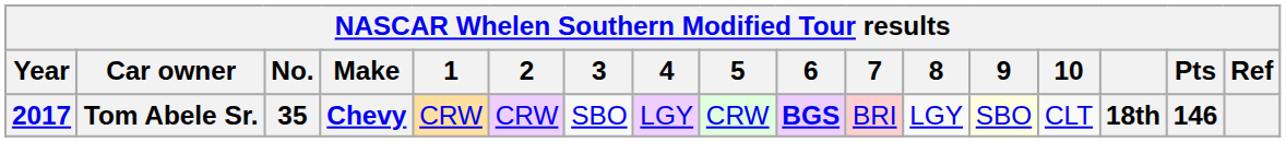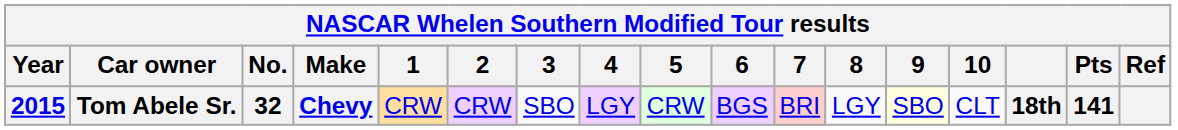Tom Abele Sr. | Year: 2017 -> 2015
Tom Abele Sr. | No.: 35 -> 32
Tom Abele Sr. | 6: bold -> normal
Tom Abele Sr. | Pts: 146 -> 141
